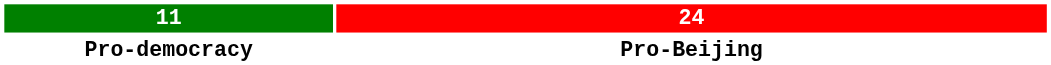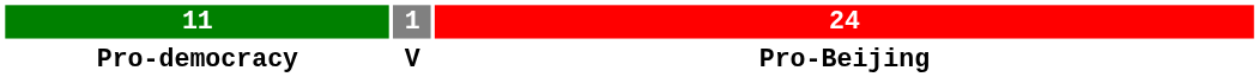+ column: 1 | V
